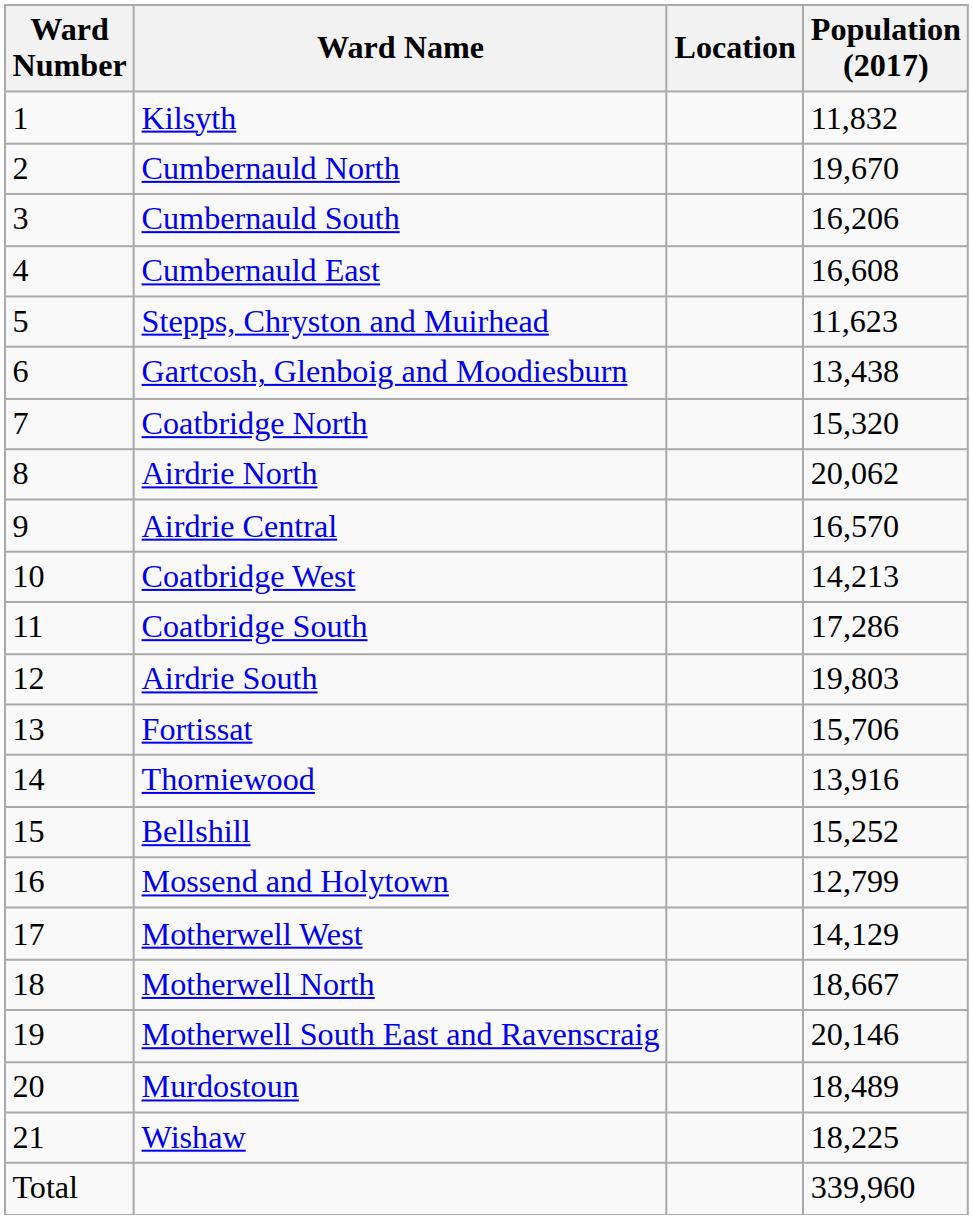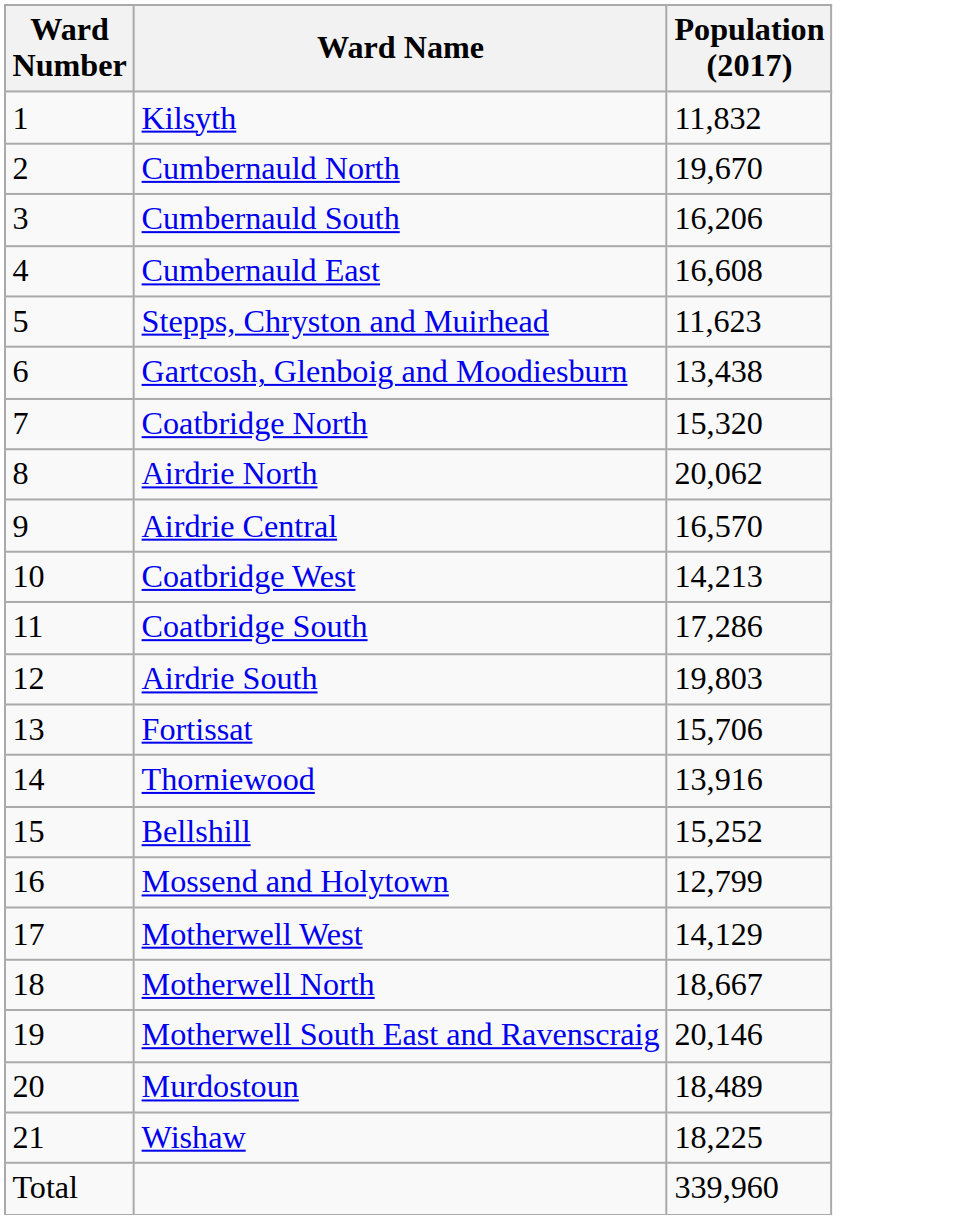- column: Location
